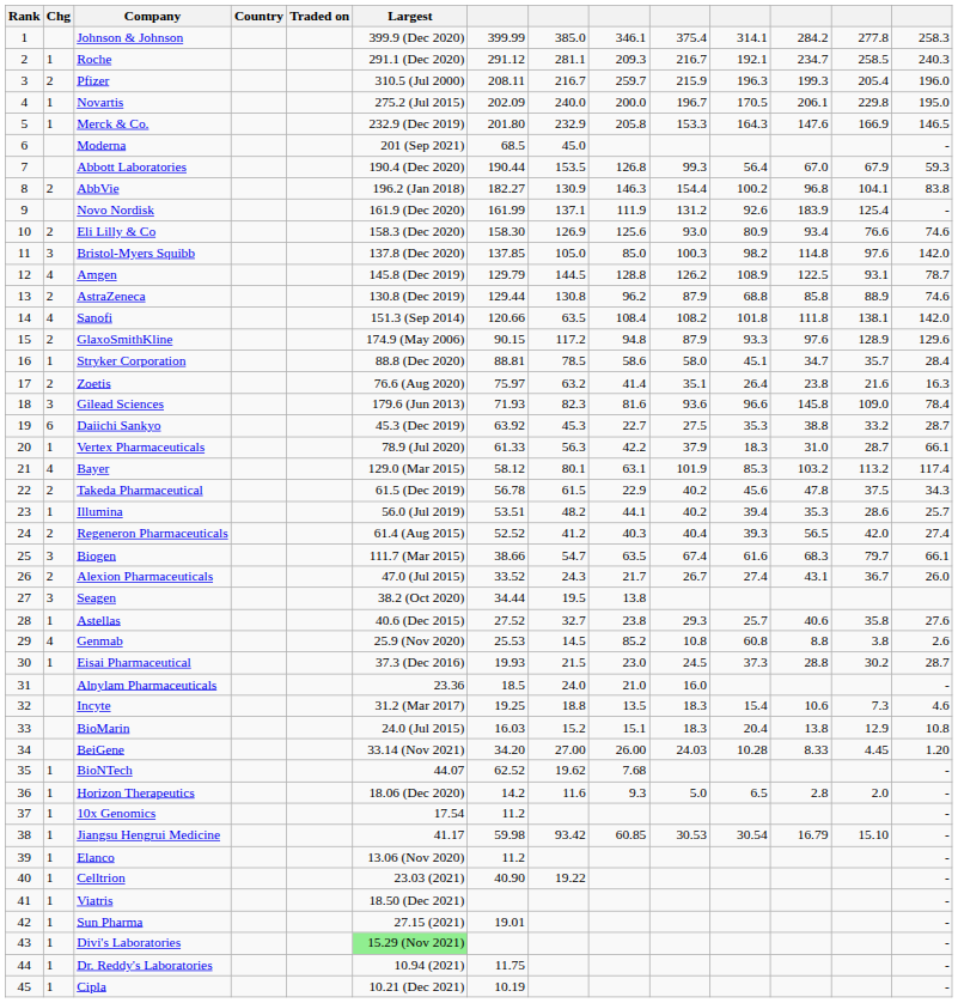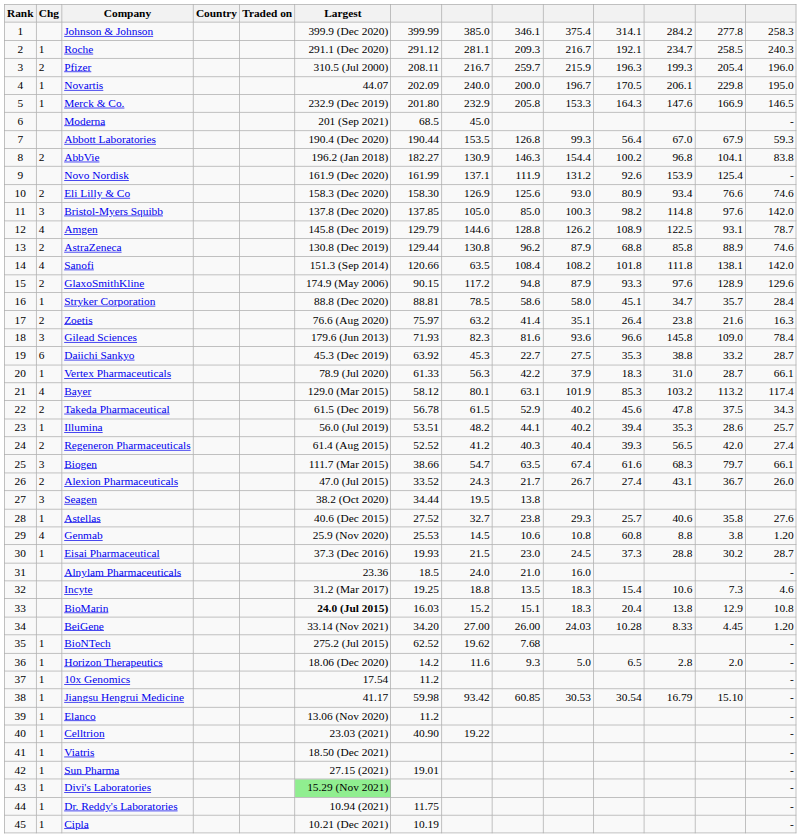Novartis | Largest: 275.2 (Jul 2015) -> 44.07
Novo Nordisk | column 12: 183.9 -> 153.9
Amgen | column 8: 144.5 -> 144.6
Takeda Pharmaceutical | column 9: 22.9 -> 52.9
Genmab | column 9: 85.2 -> 10.6
Genmab | column 14: 2.6 -> 1.20
BioMarin | Largest: normal -> bold
BioNTech | Largest: 44.07 -> 275.2 (Jul 2015)
